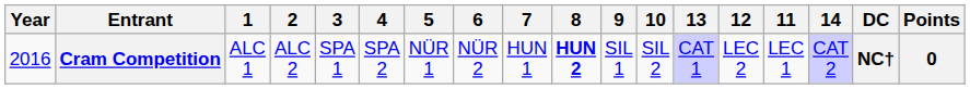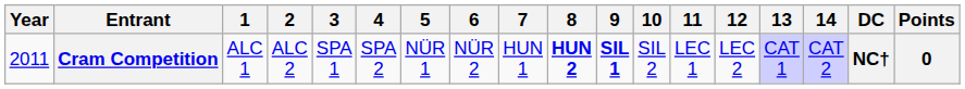columns swapped: 11 <-> 13
Cram Competition | Year: 2016 -> 2011
Cram Competition | 9: normal -> bold
